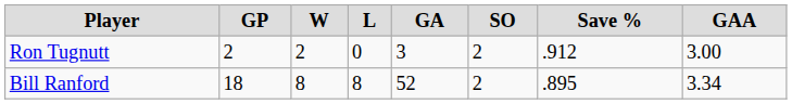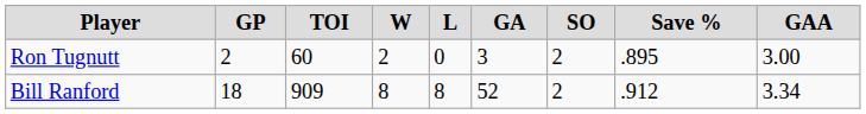+ column: TOI | 60 | 909
Ron Tugnutt | Save %: .912 -> .895
Bill Ranford | Save %: .895 -> .912
